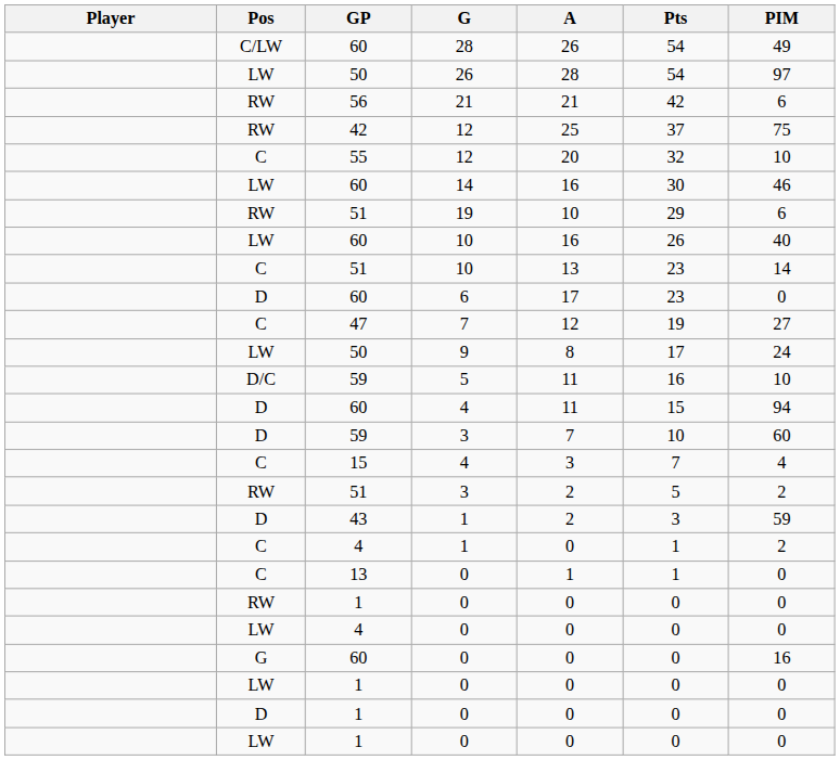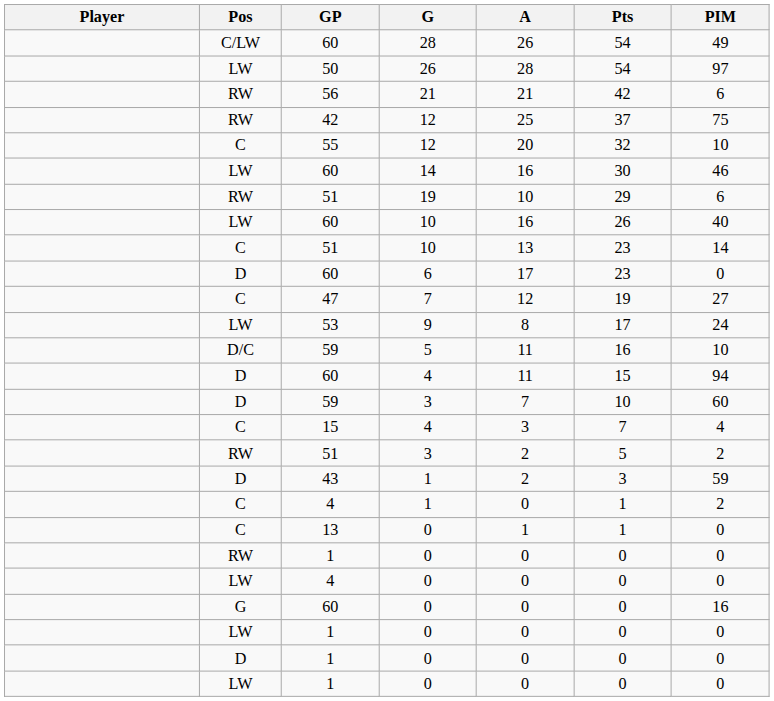9 | GP: 50 -> 53
